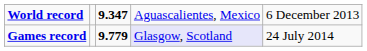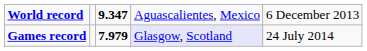Games record | column 3: 9.779 -> 7.979
